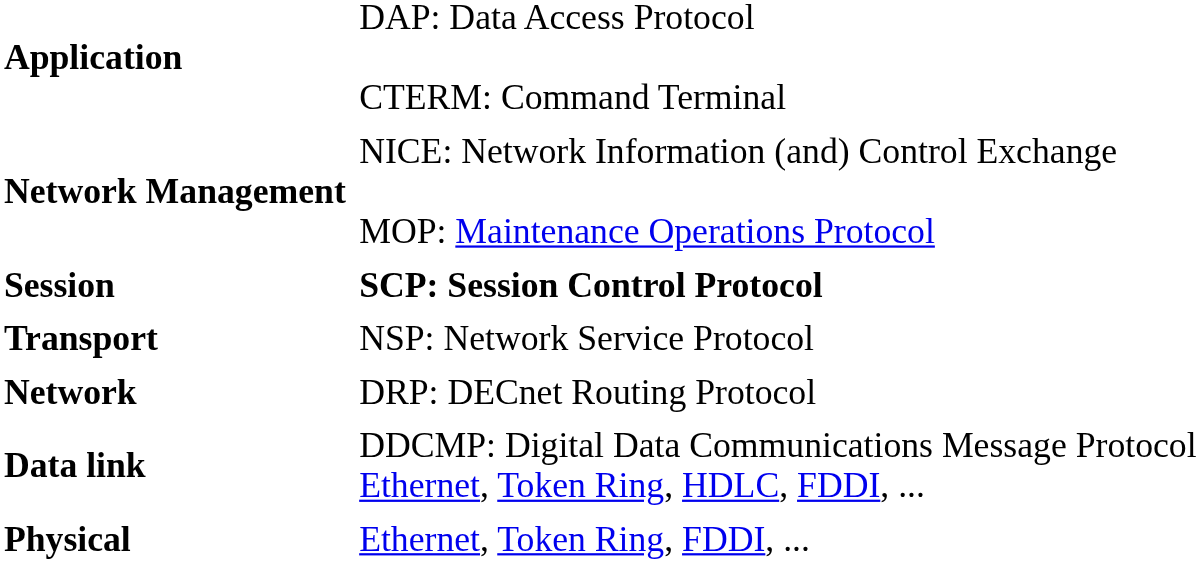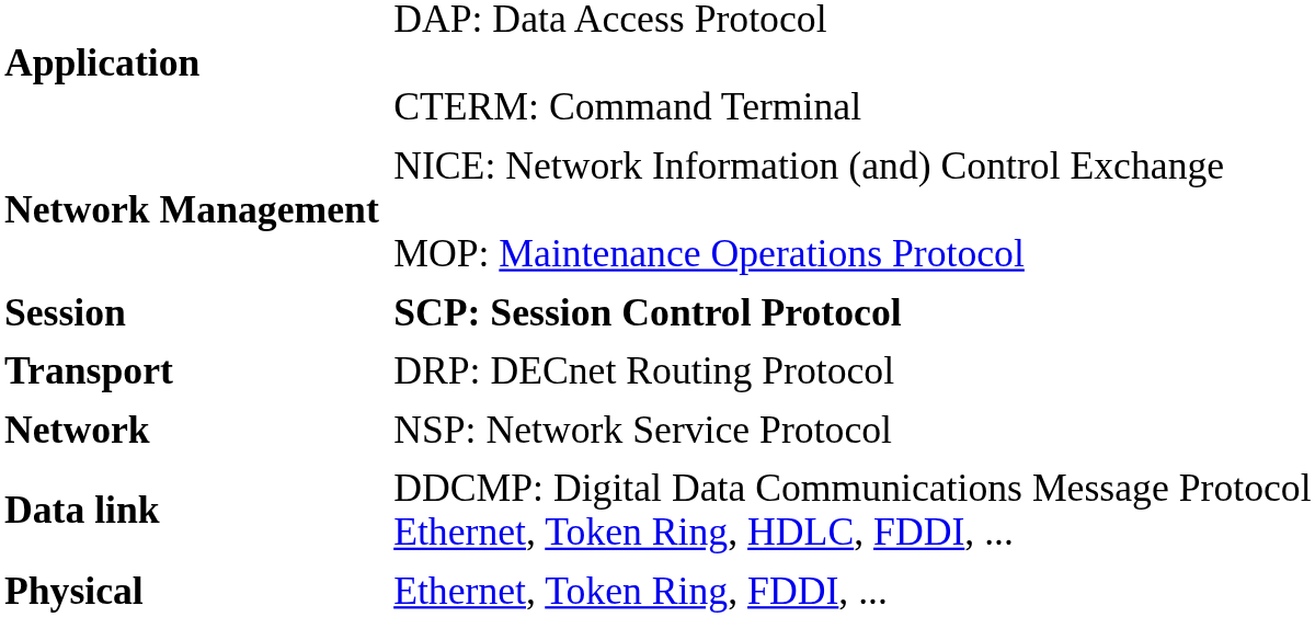Transport | column 2: NSP: Network Service Protocol -> DRP: DECnet Routing Protocol
Network | column 2: DRP: DECnet Routing Protocol -> NSP: Network Service Protocol
